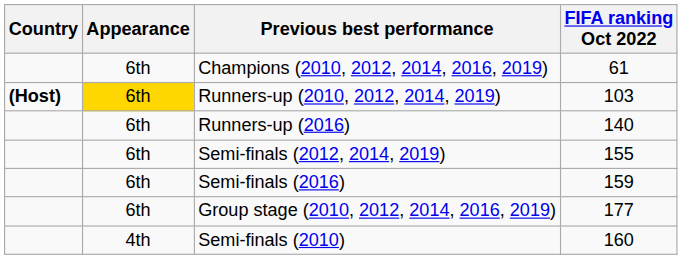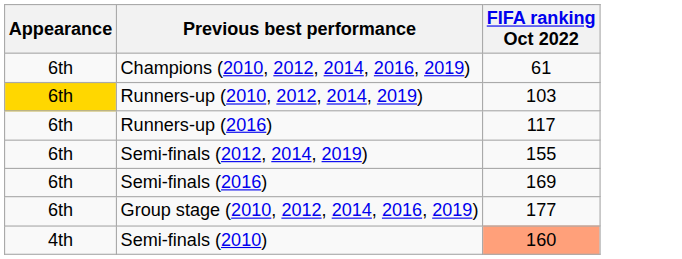- column: Country | (Host)
Runners-up (2016) | FIFA ranking Oct 2022: 140 -> 117
Semi-finals (2016) | FIFA ranking Oct 2022: 159 -> 169
Semi-finals (2010) | FIFA ranking Oct 2022: no background -> lightsalmon background
